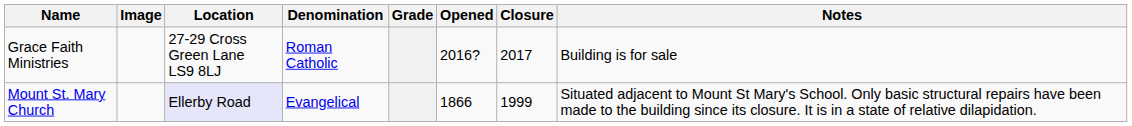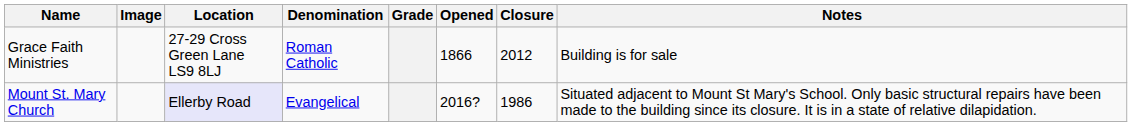Grace Faith Ministries | Opened: 2016? -> 1866
Grace Faith Ministries | Closure: 2017 -> 2012
Mount St. Mary Church | Opened: 1866 -> 2016?
Mount St. Mary Church | Closure: 1999 -> 1986
